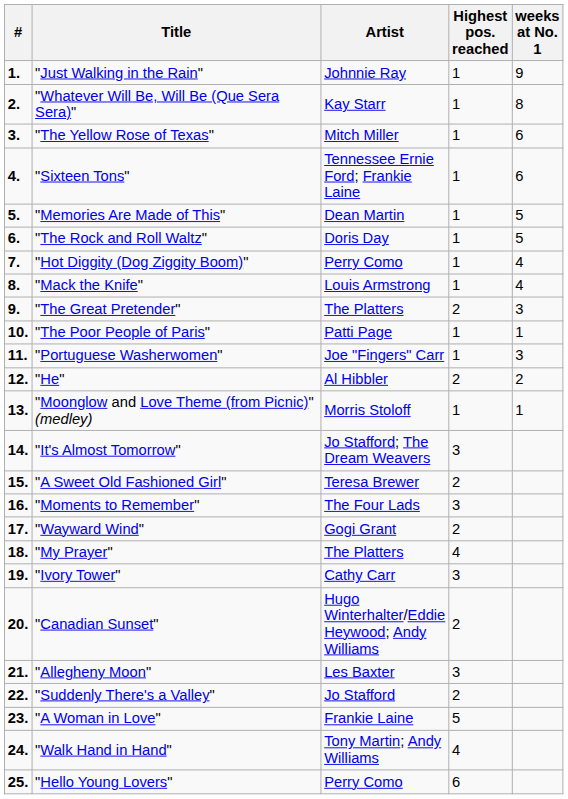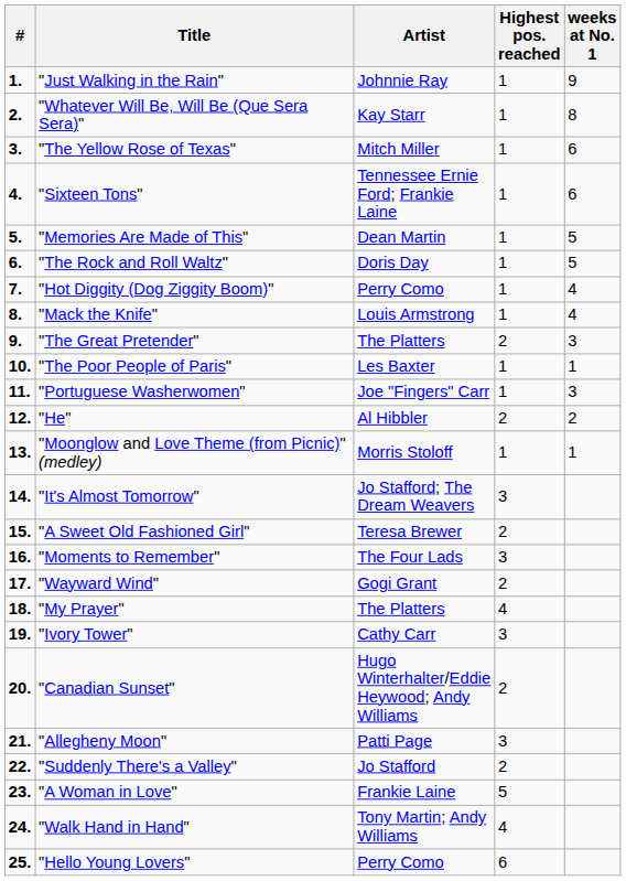"The Poor People of Paris" | Artist: Patti Page -> Les Baxter
"Allegheny Moon" | Artist: Les Baxter -> Patti Page
